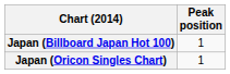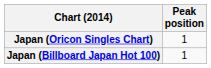rows swapped: Japan (Oricon Singles Chart) <-> Japan (Billboard Japan Hot 100)
